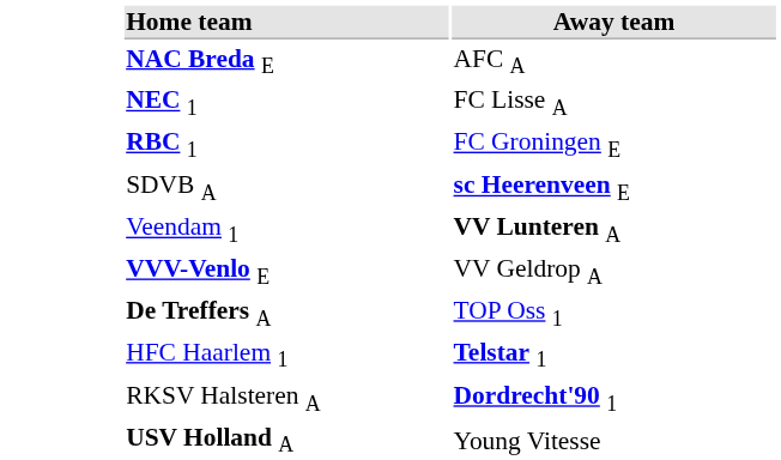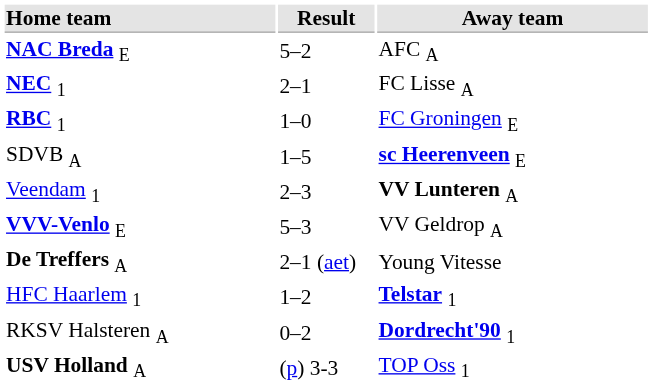+ column: Result | 5–2 | 2–1 | 1–0 | 1–5 | 2–3 | 5–3 | 2–1 (aet) | 1–2 | 0–2 | (p) 3-3
De Treffers A | Away team: TOP Oss 1 -> Young Vitesse
USV Holland A | Away team: Young Vitesse -> TOP Oss 1
